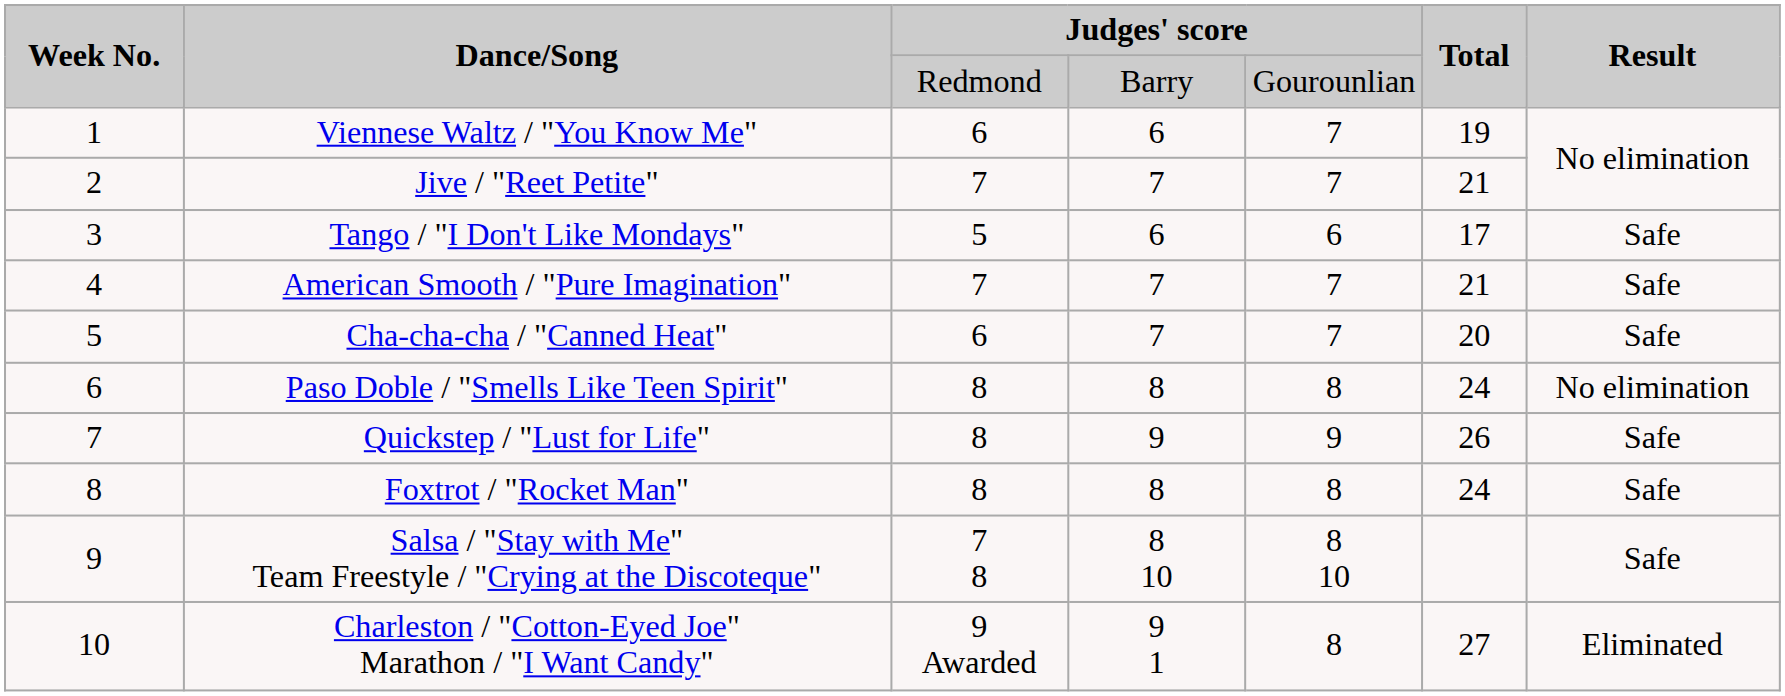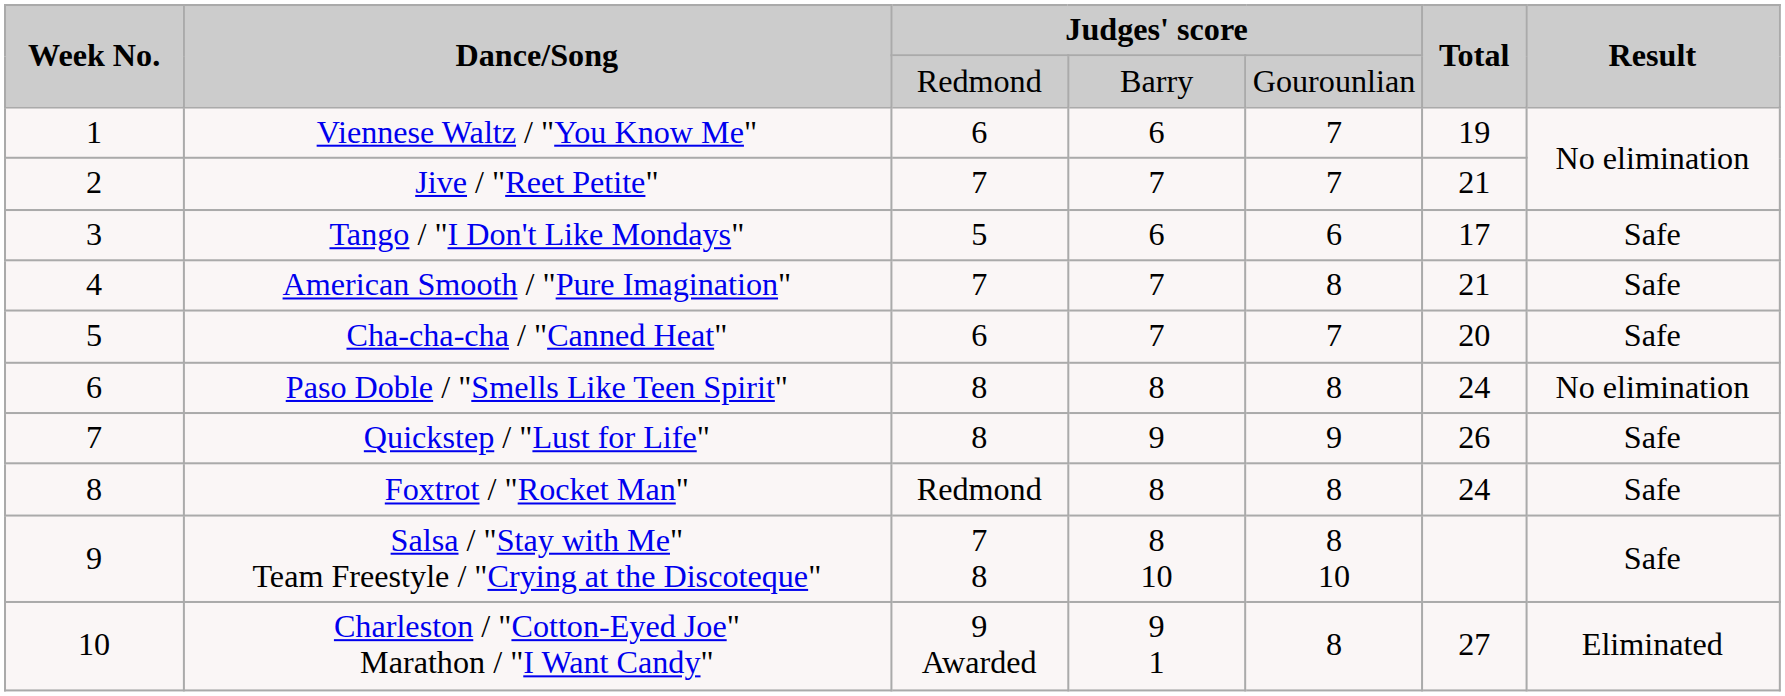American Smooth / "Pure Imagination" | column 5: 7 -> 8
Foxtrot / "Rocket Man" | column 3: 8 -> Redmond
